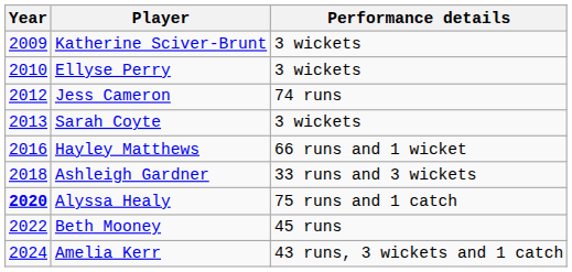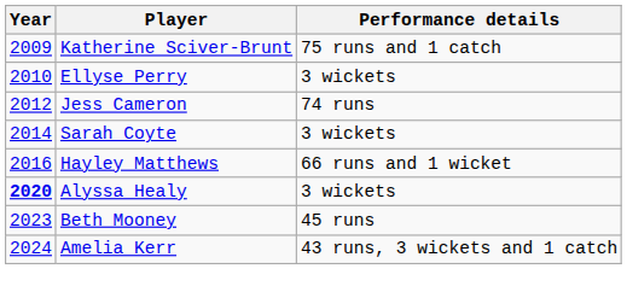Katherine Sciver-Brunt | Performance details: 3 wickets -> 75 runs and 1 catch
Sarah Coyte | Year: 2013 -> 2014
- row: 2018 | Ashleigh Gardner | 33 runs and 3 wickets
Alyssa Healy | Performance details: 75 runs and 1 catch -> 3 wickets
Beth Mooney | Year: 2022 -> 2023
